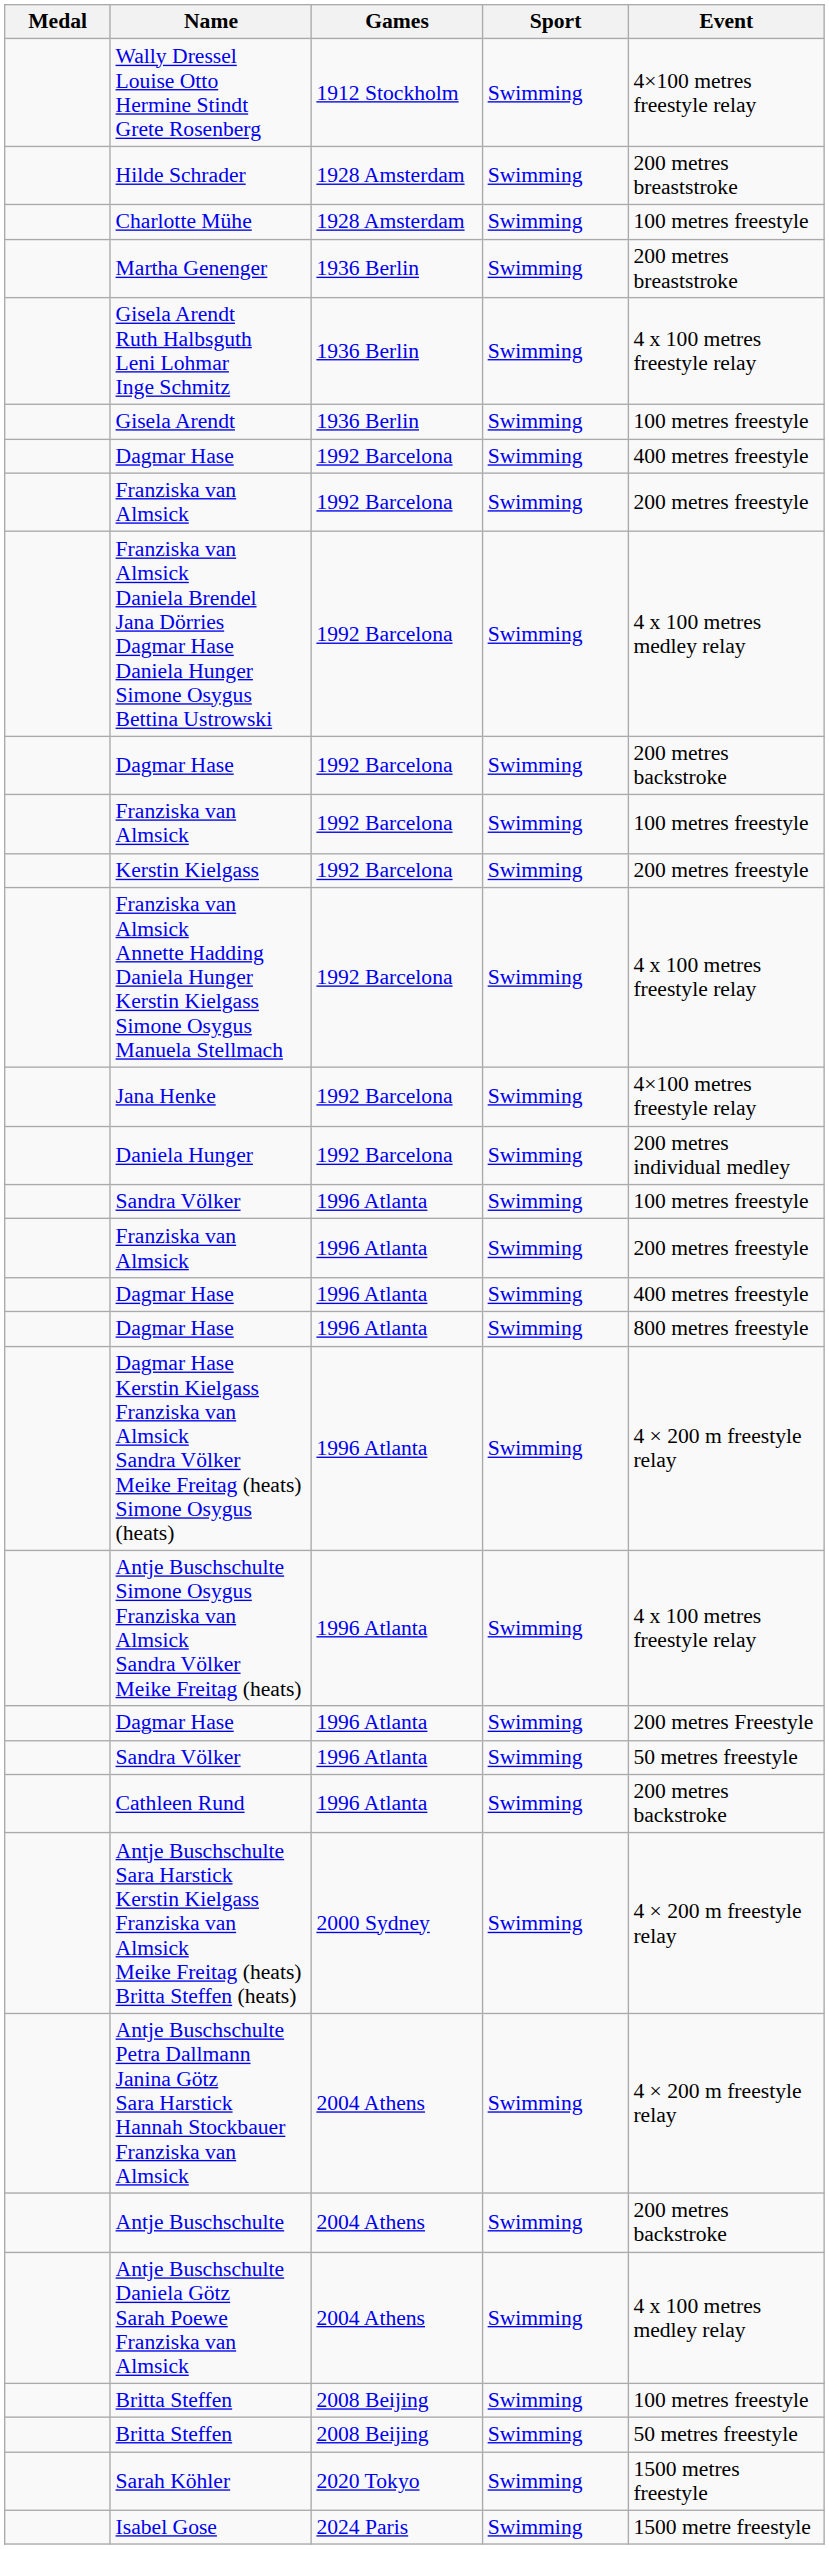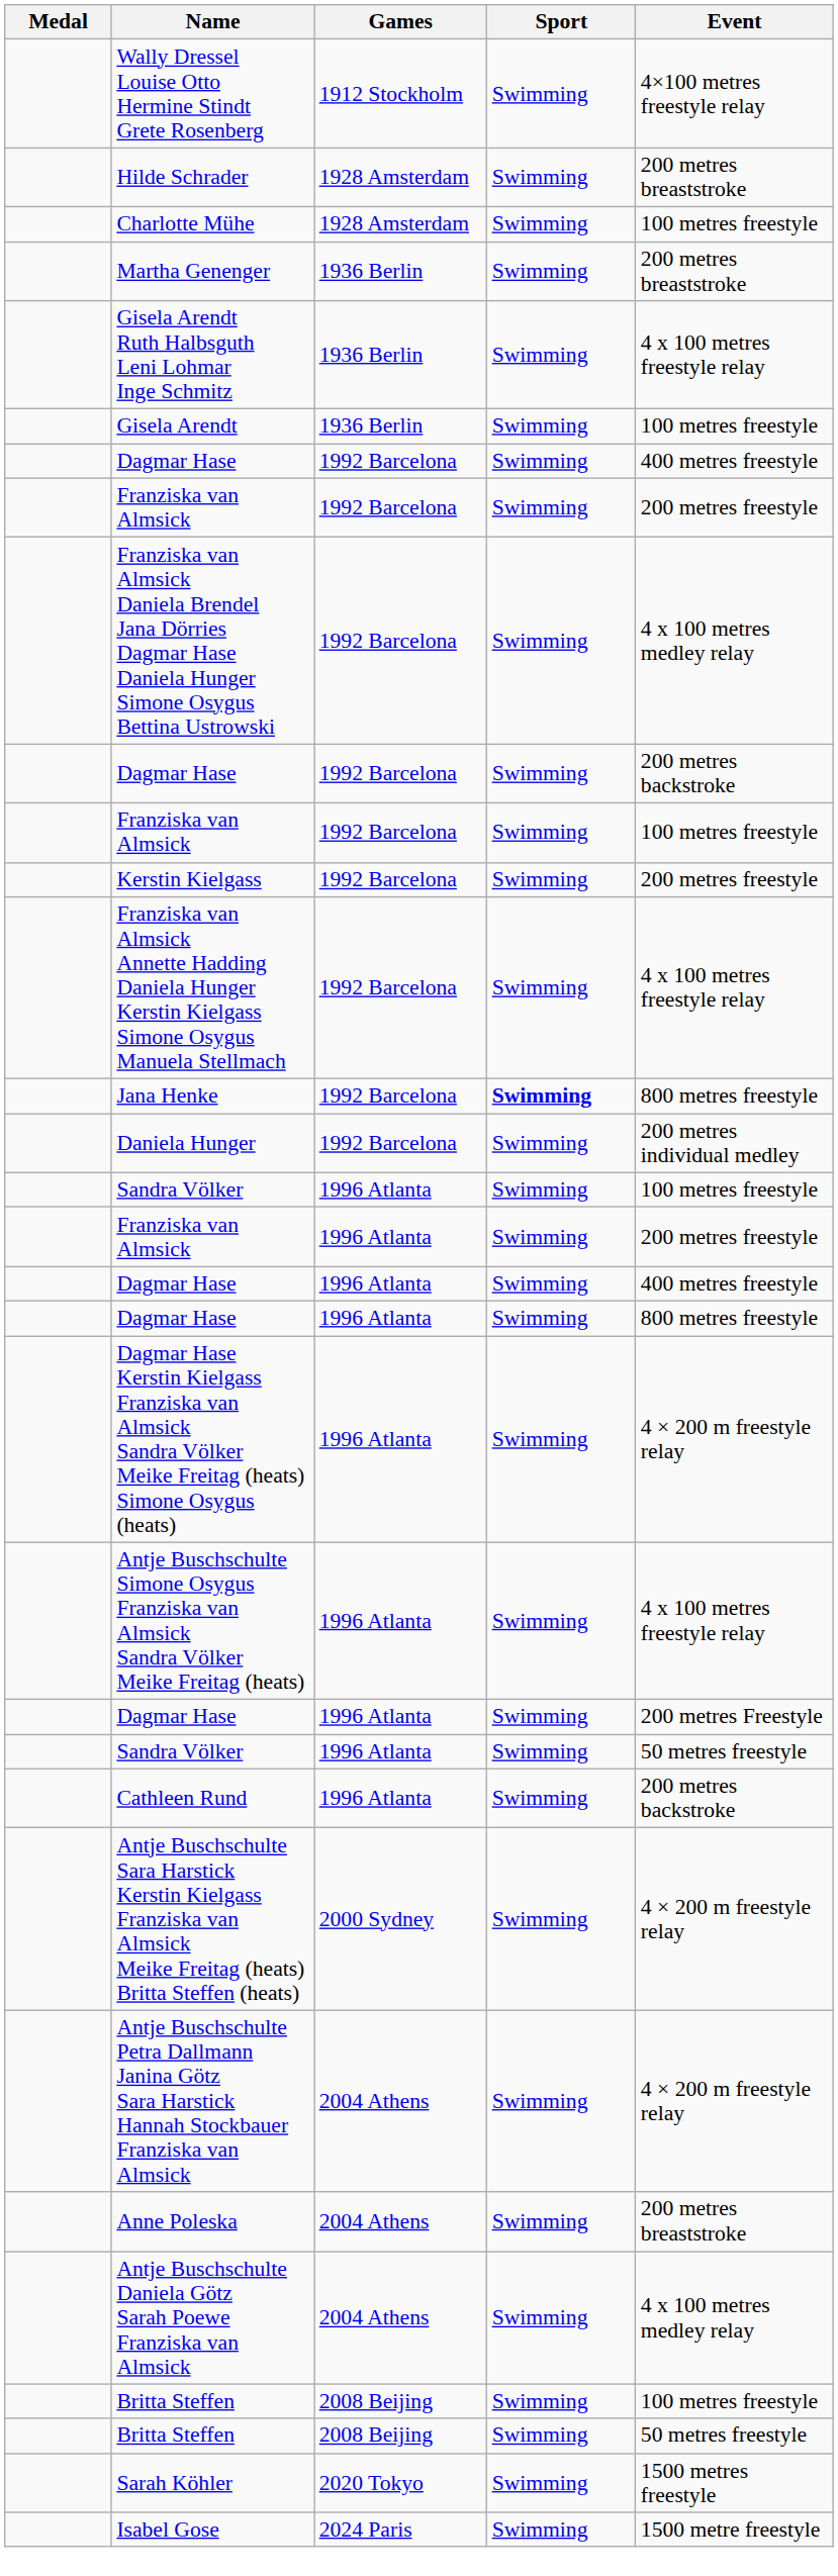Jana Henke | Sport: normal -> bold
Jana Henke | Event: 4×100 metres freestyle relay -> 800 metres freestyle
+ row: Anne Poleska | 2004 Athens | Swimming | 200 metres breaststroke
- row: Antje Buschschulte | 2004 Athens | Swimming | 200 metres backstroke
